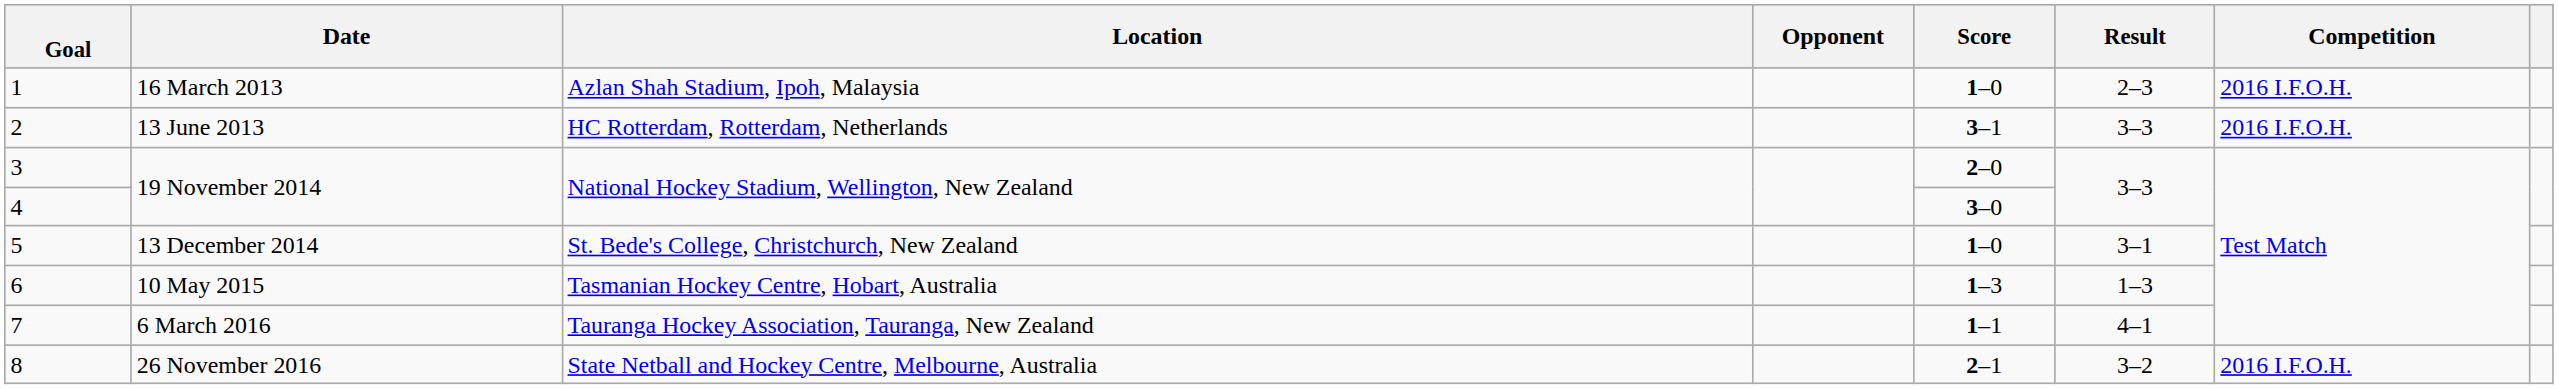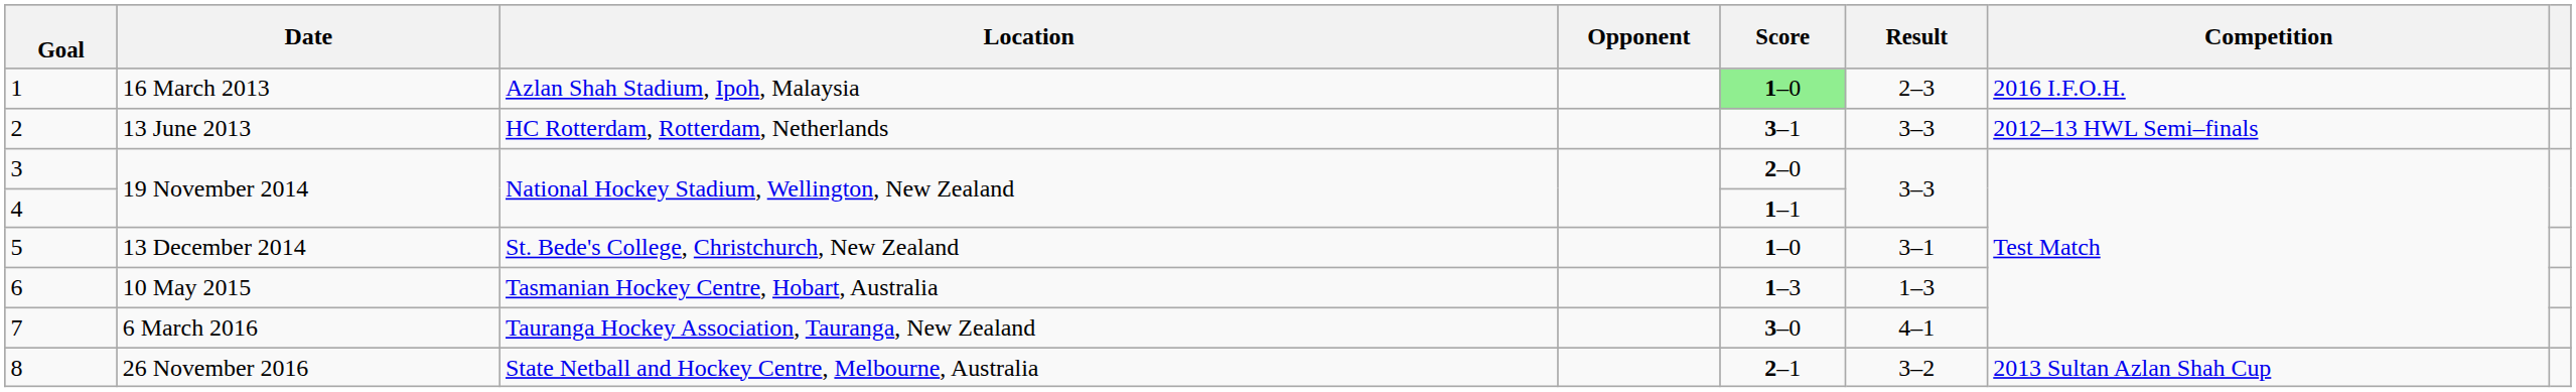1 | Score: no background -> lightgreen background
2 | Competition: 2016 I.F.O.H. -> 2012–13 HWL Semi–finals
4 | Score: 3–0 -> 1–1
7 | Score: 1–1 -> 3–0
8 | Competition: 2016 I.F.O.H. -> 2013 Sultan Azlan Shah Cup
